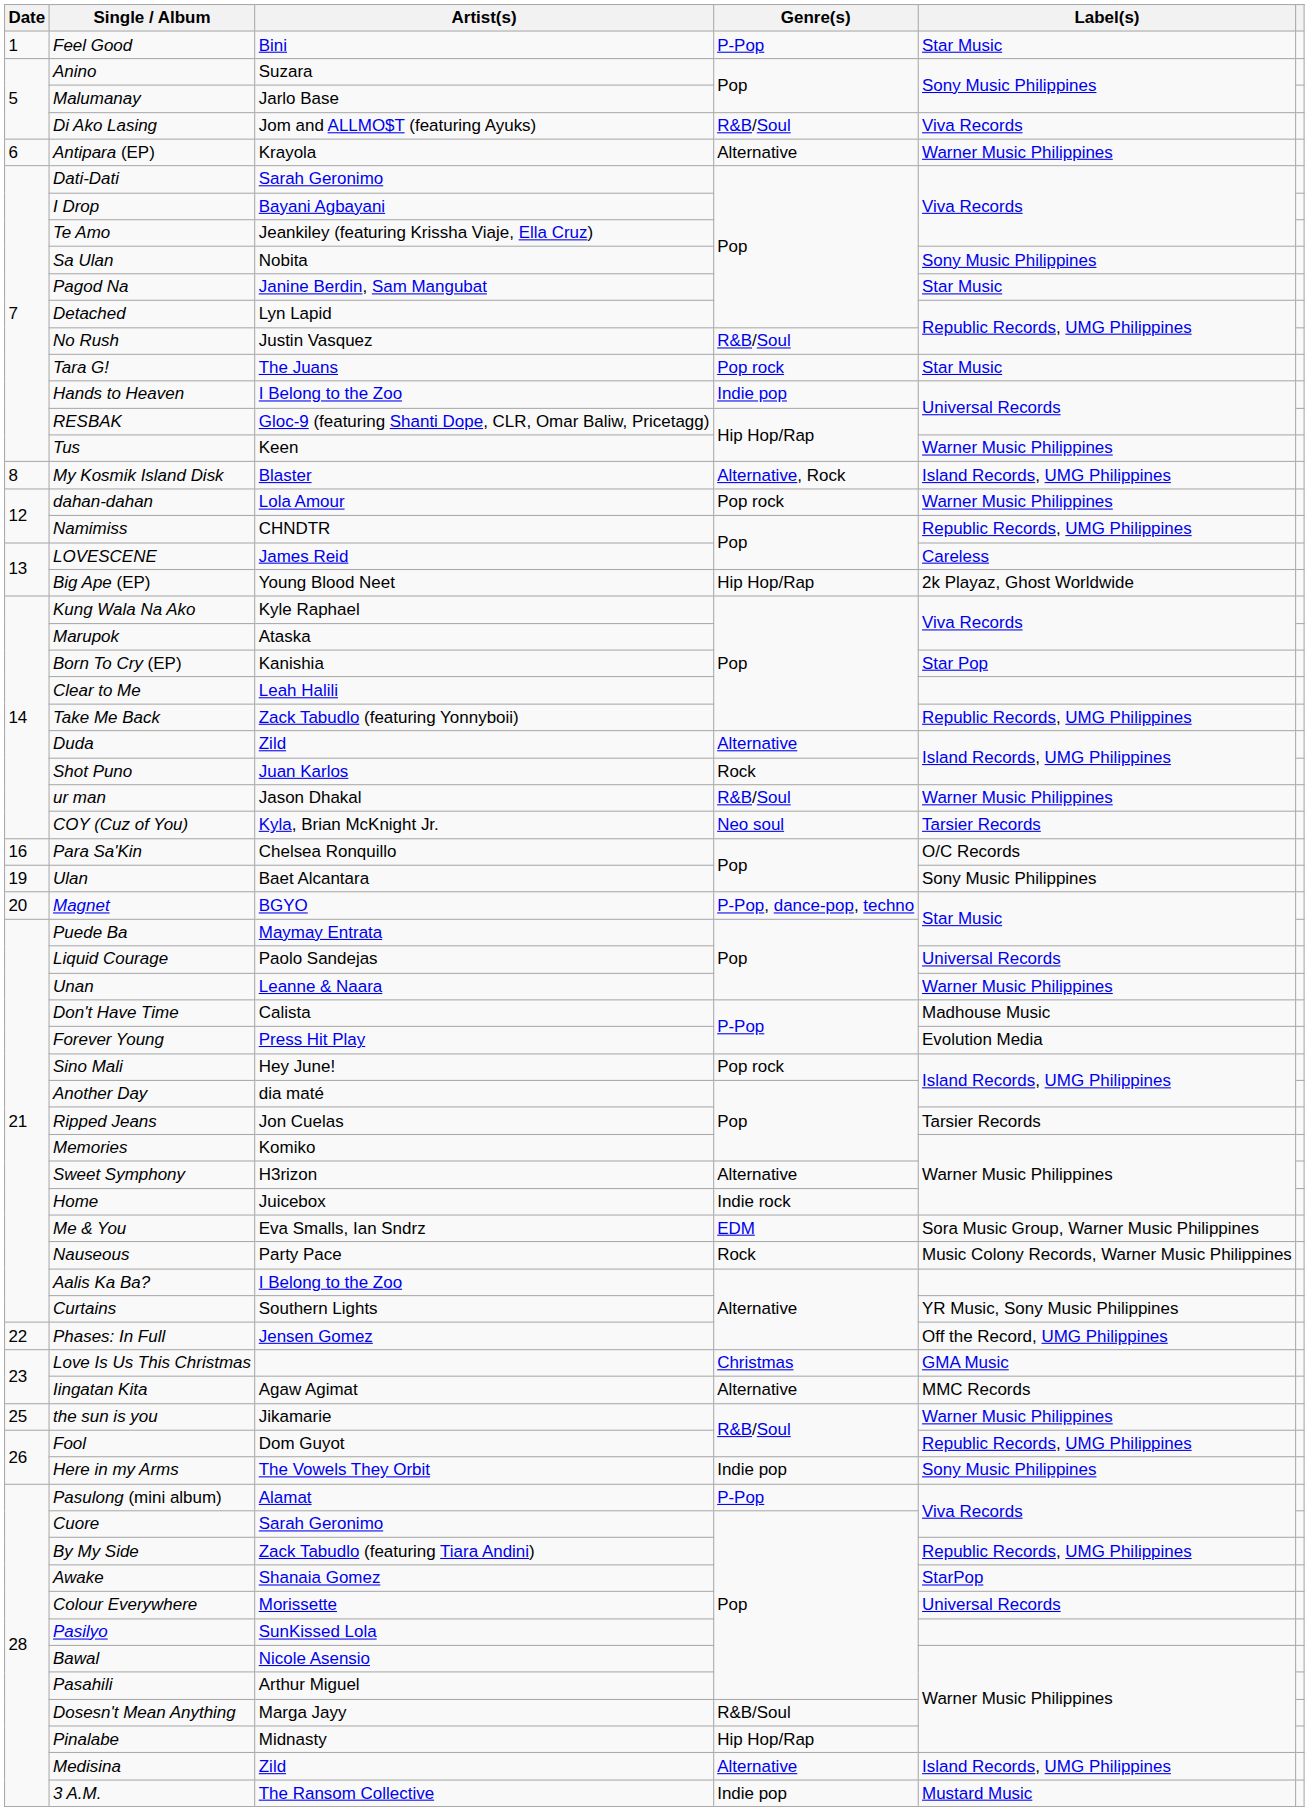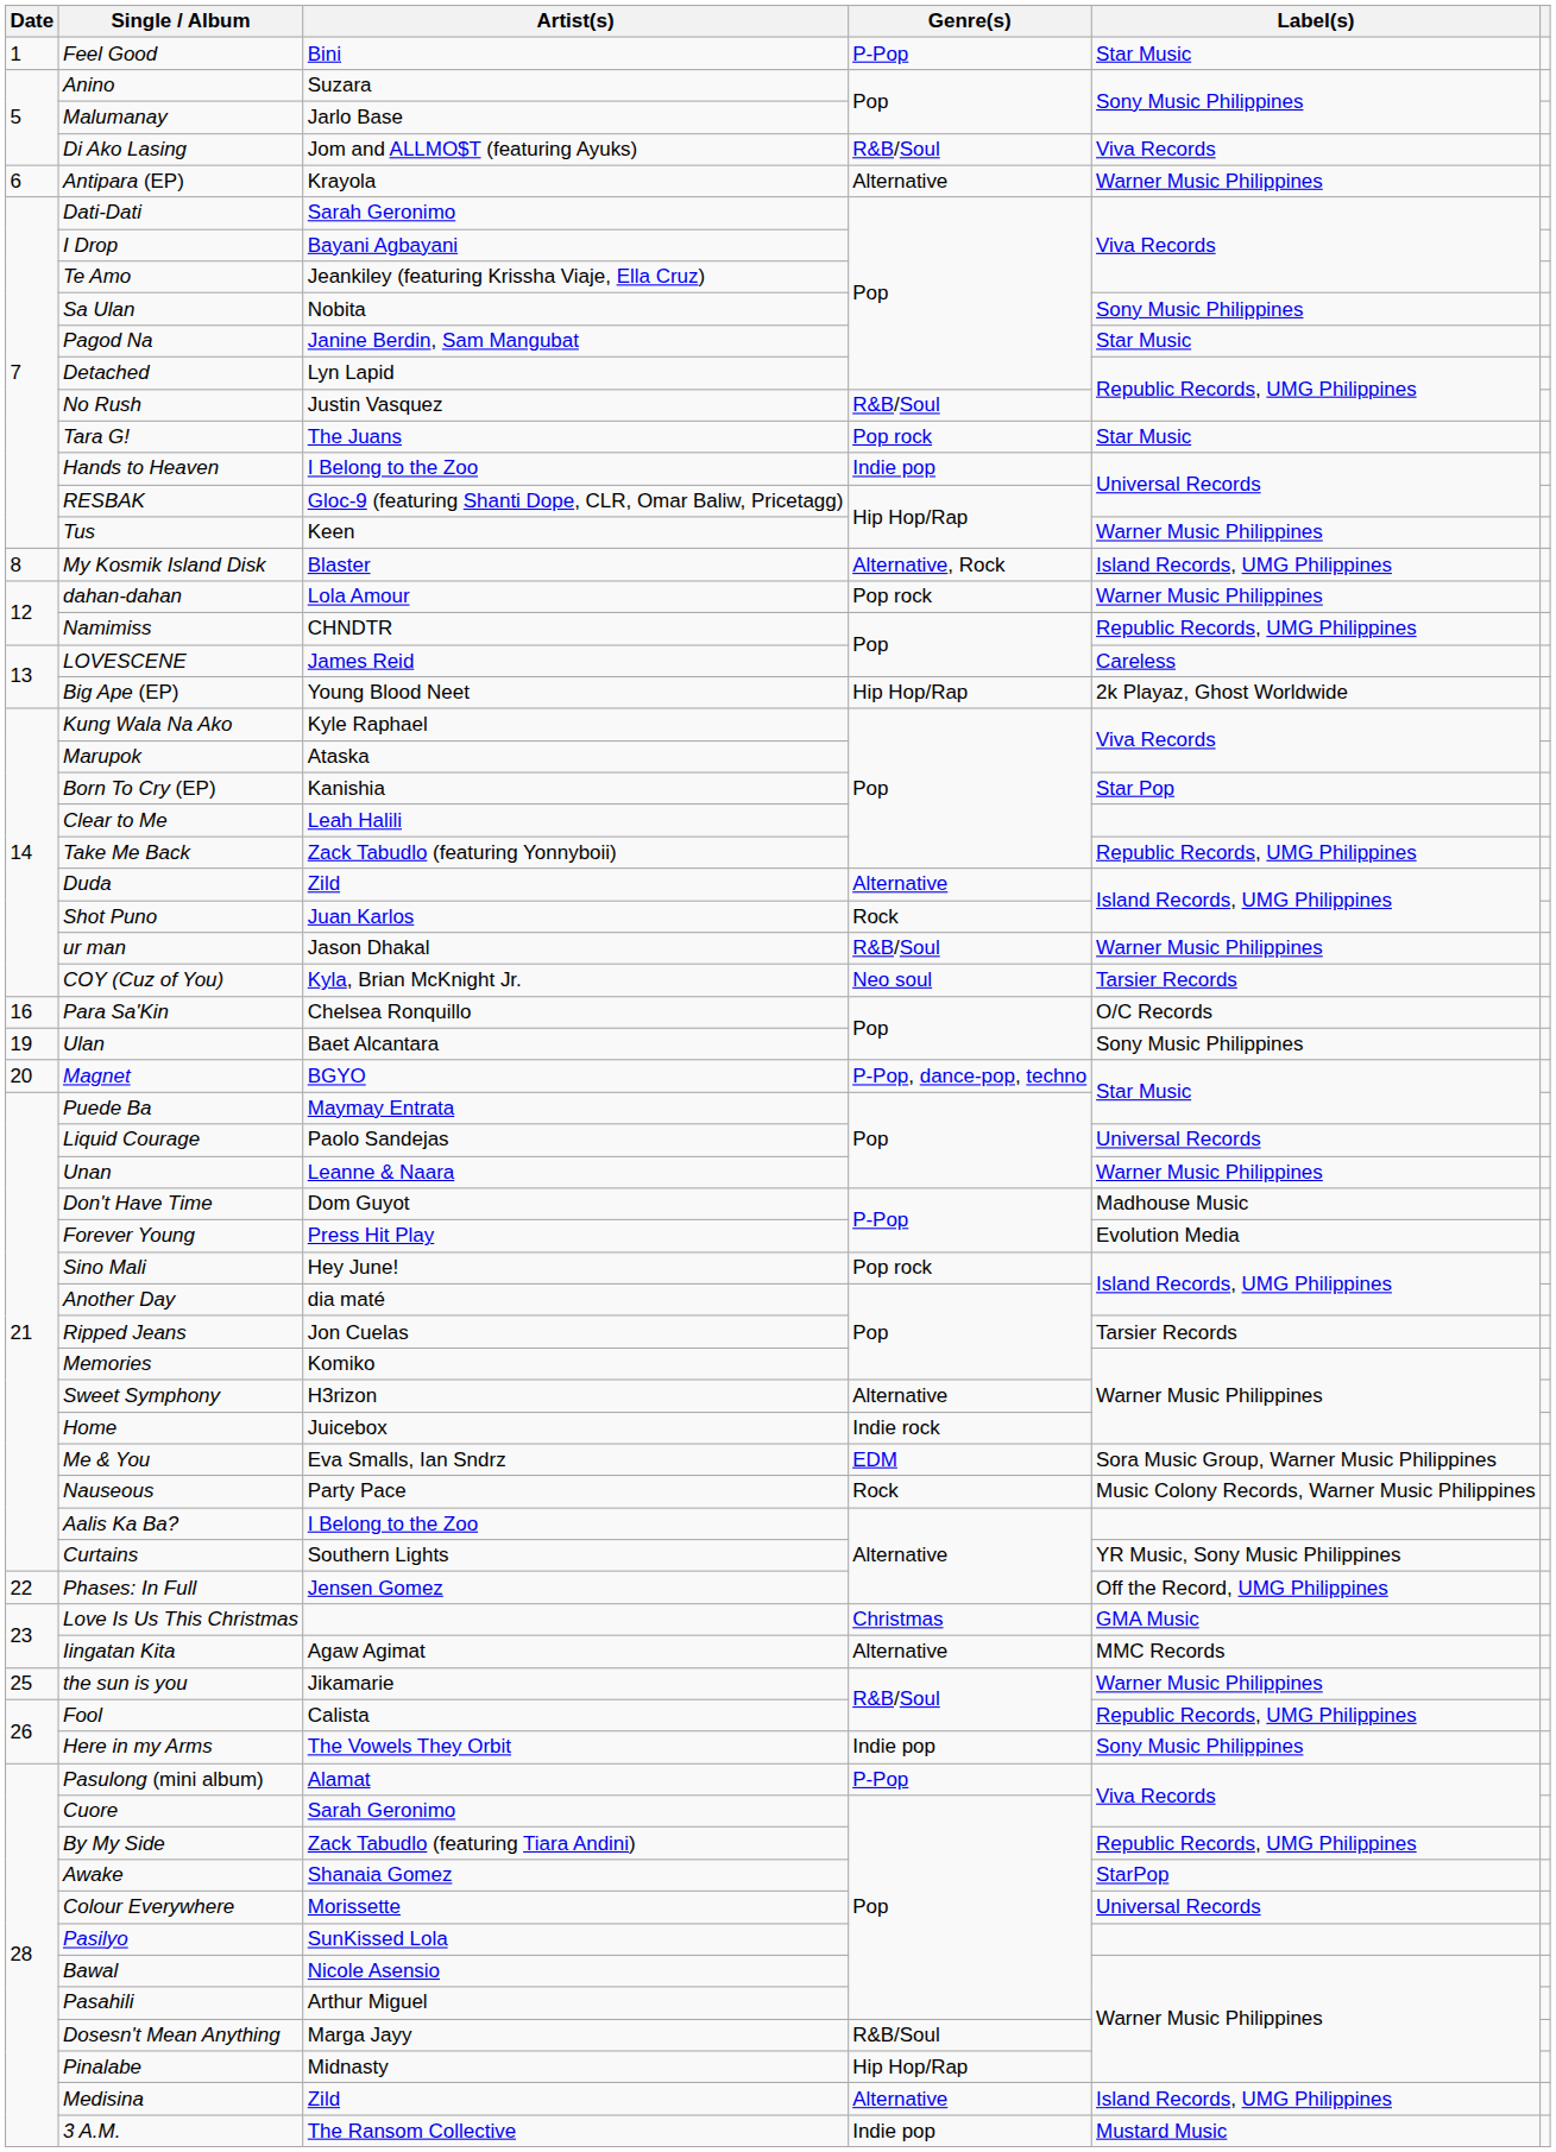Don't Have Time | Artist(s): Calista -> Dom Guyot
Fool | Artist(s): Dom Guyot -> Calista
